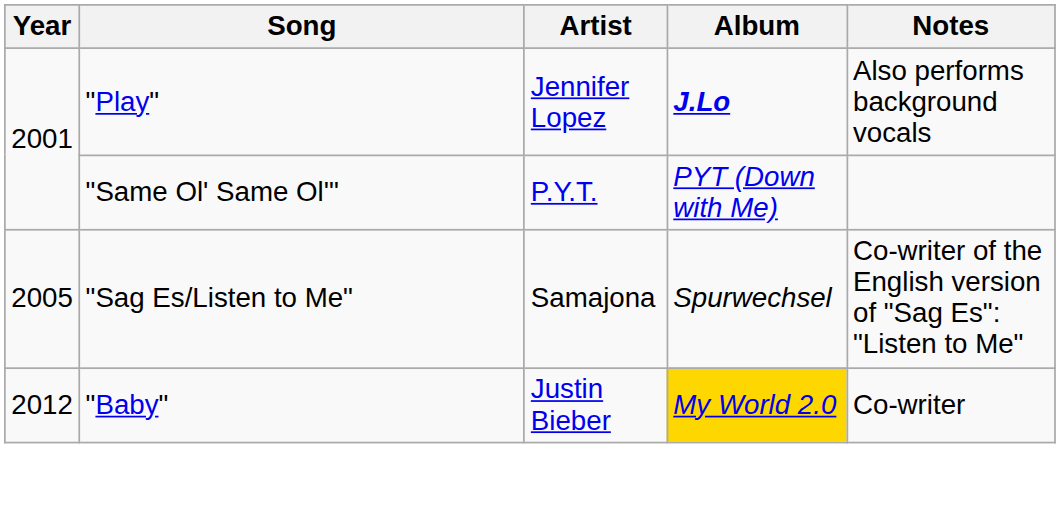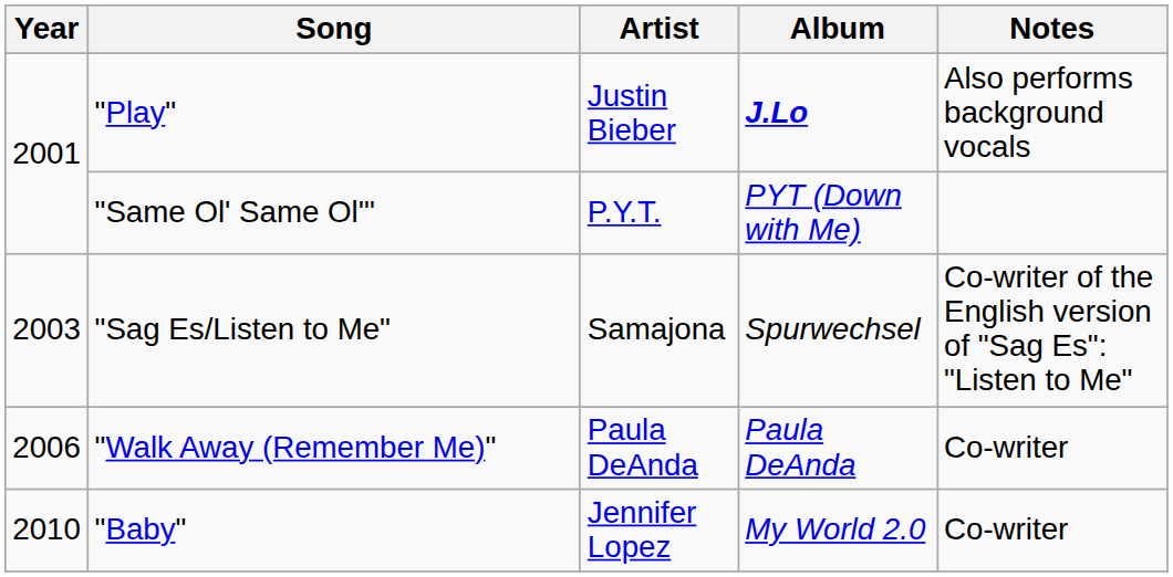"Play" | Artist: Jennifer Lopez -> Justin Bieber
"Sag Es/Listen to Me" | Year: 2005 -> 2003
+ row: 2006 | "Walk Away (Remember Me)" | Paula DeAnda | Paula DeAnda | Co-writer
"Baby" | Year: 2012 -> 2010
"Baby" | Artist: Justin Bieber -> Jennifer Lopez
"Baby" | Album: gold background -> no background
